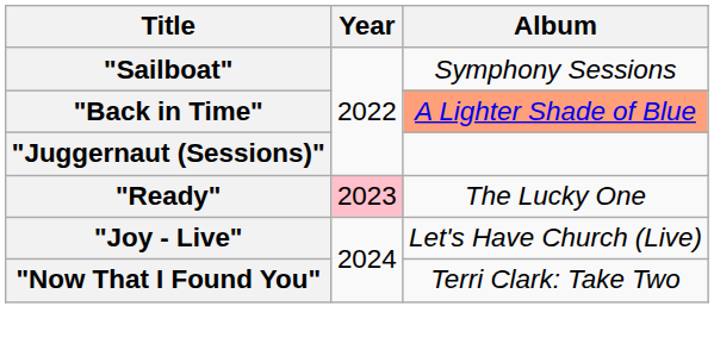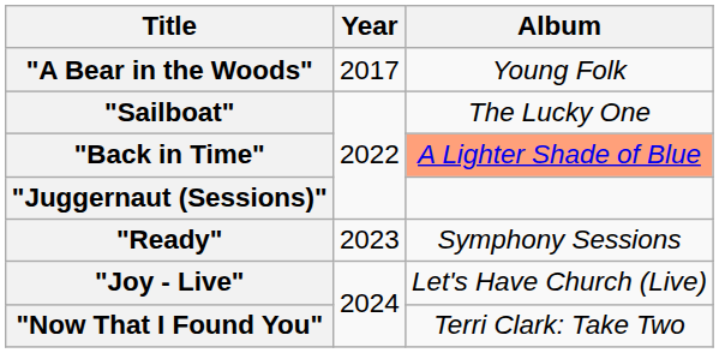+ row: "A Bear in the Woods" | 2017 | Young Folk
"Sailboat" | Album: Symphony Sessions -> The Lucky One
"Ready" | Year: pink background -> no background
"Ready" | Album: The Lucky One -> Symphony Sessions
